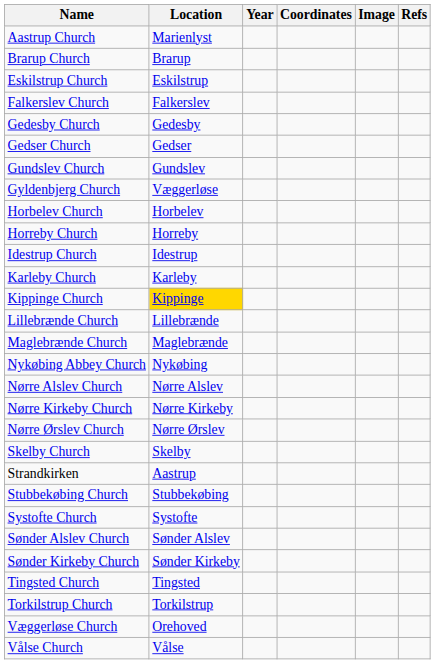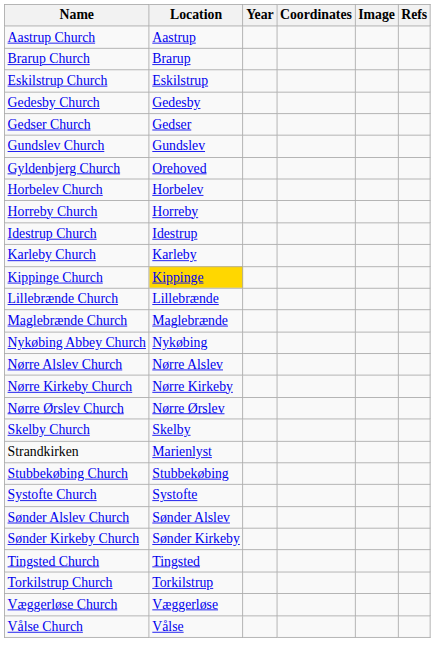Aastrup Church | Location: Marienlyst -> Aastrup
- row: Falkerslev Church | Falkerslev
Gyldenbjerg Church | Location: Væggerløse -> Orehoved
Strandkirken | Location: Aastrup -> Marienlyst
Væggerløse Church | Location: Orehoved -> Væggerløse
